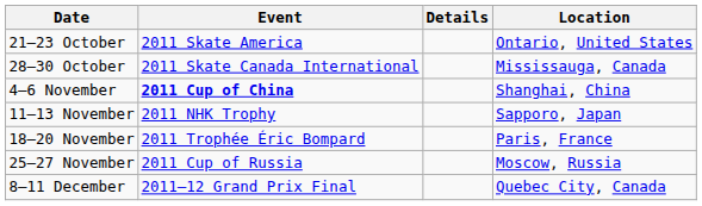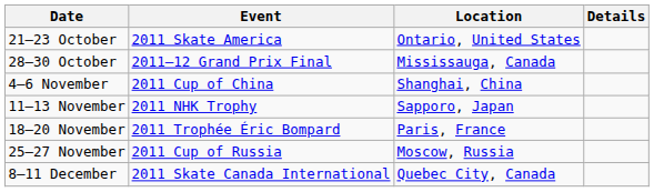columns swapped: Location <-> Details
28–30 October | Event: 2011 Skate Canada International -> 2011–12 Grand Prix Final
4–6 November | Event: bold -> normal
8–11 December | Event: 2011–12 Grand Prix Final -> 2011 Skate Canada International
